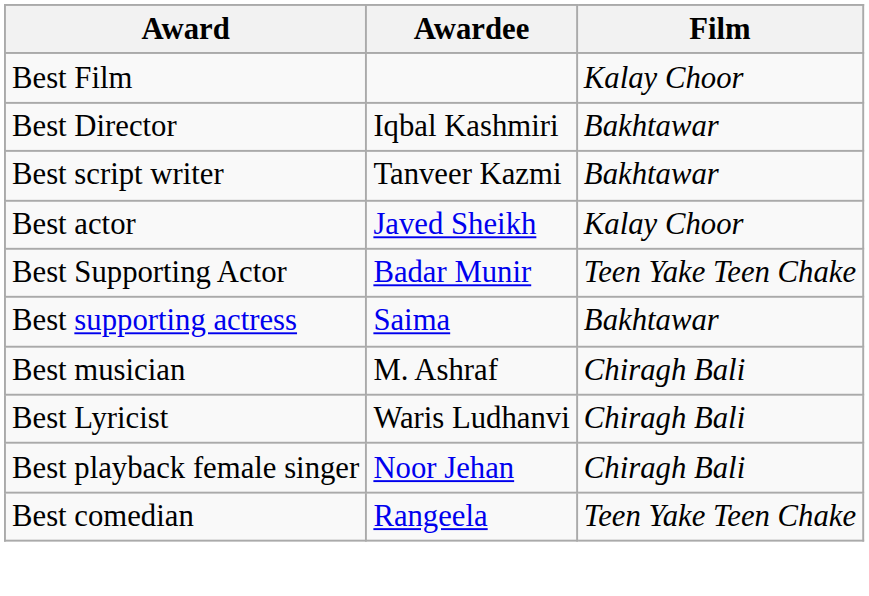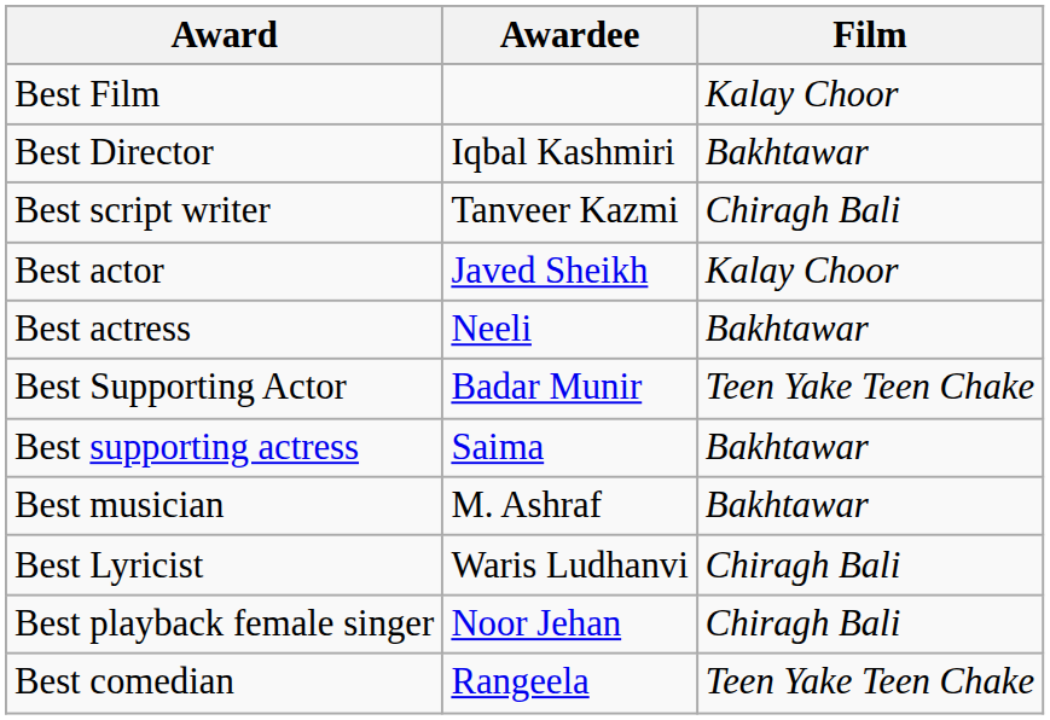Best script writer | Film: Bakhtawar -> Chiragh Bali
+ row: Best actress | Neeli | Bakhtawar
Best musician | Film: Chiragh Bali -> Bakhtawar
